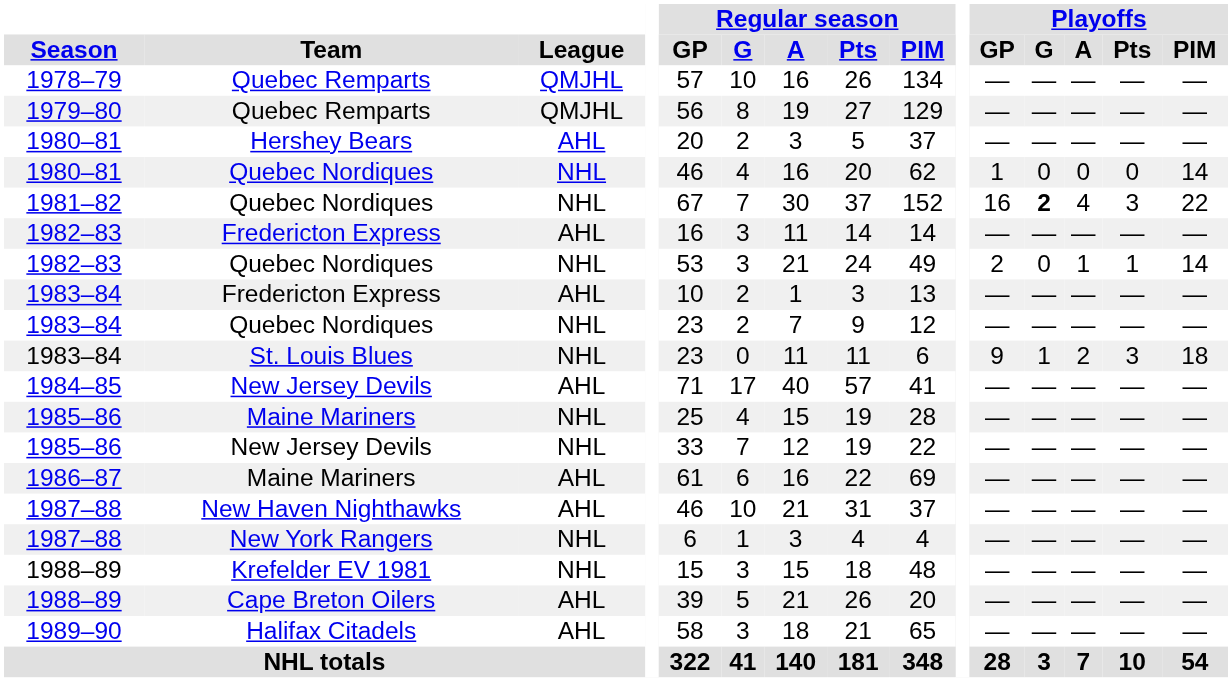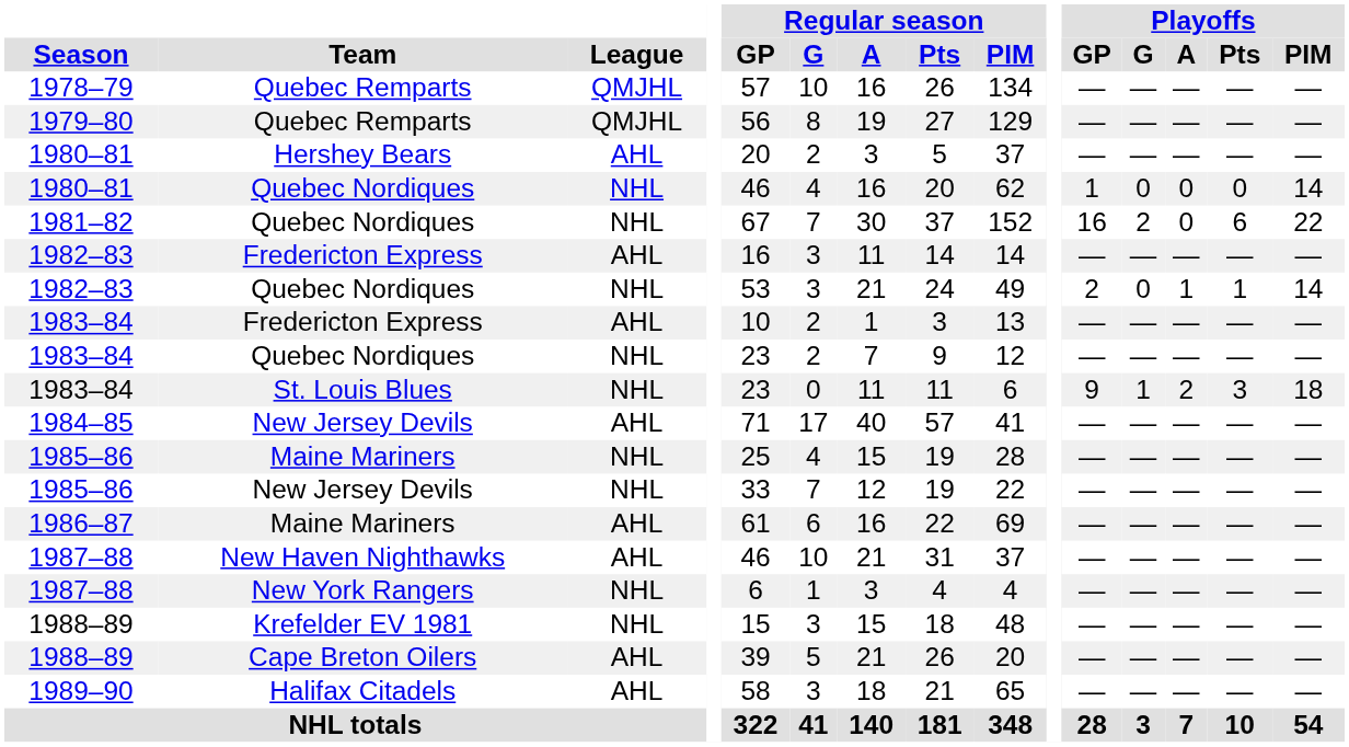1981–82 | Playoffs / G: bold -> normal
1981–82 | Playoffs / A: 4 -> 0
1981–82 | Playoffs / Pts: 3 -> 6
